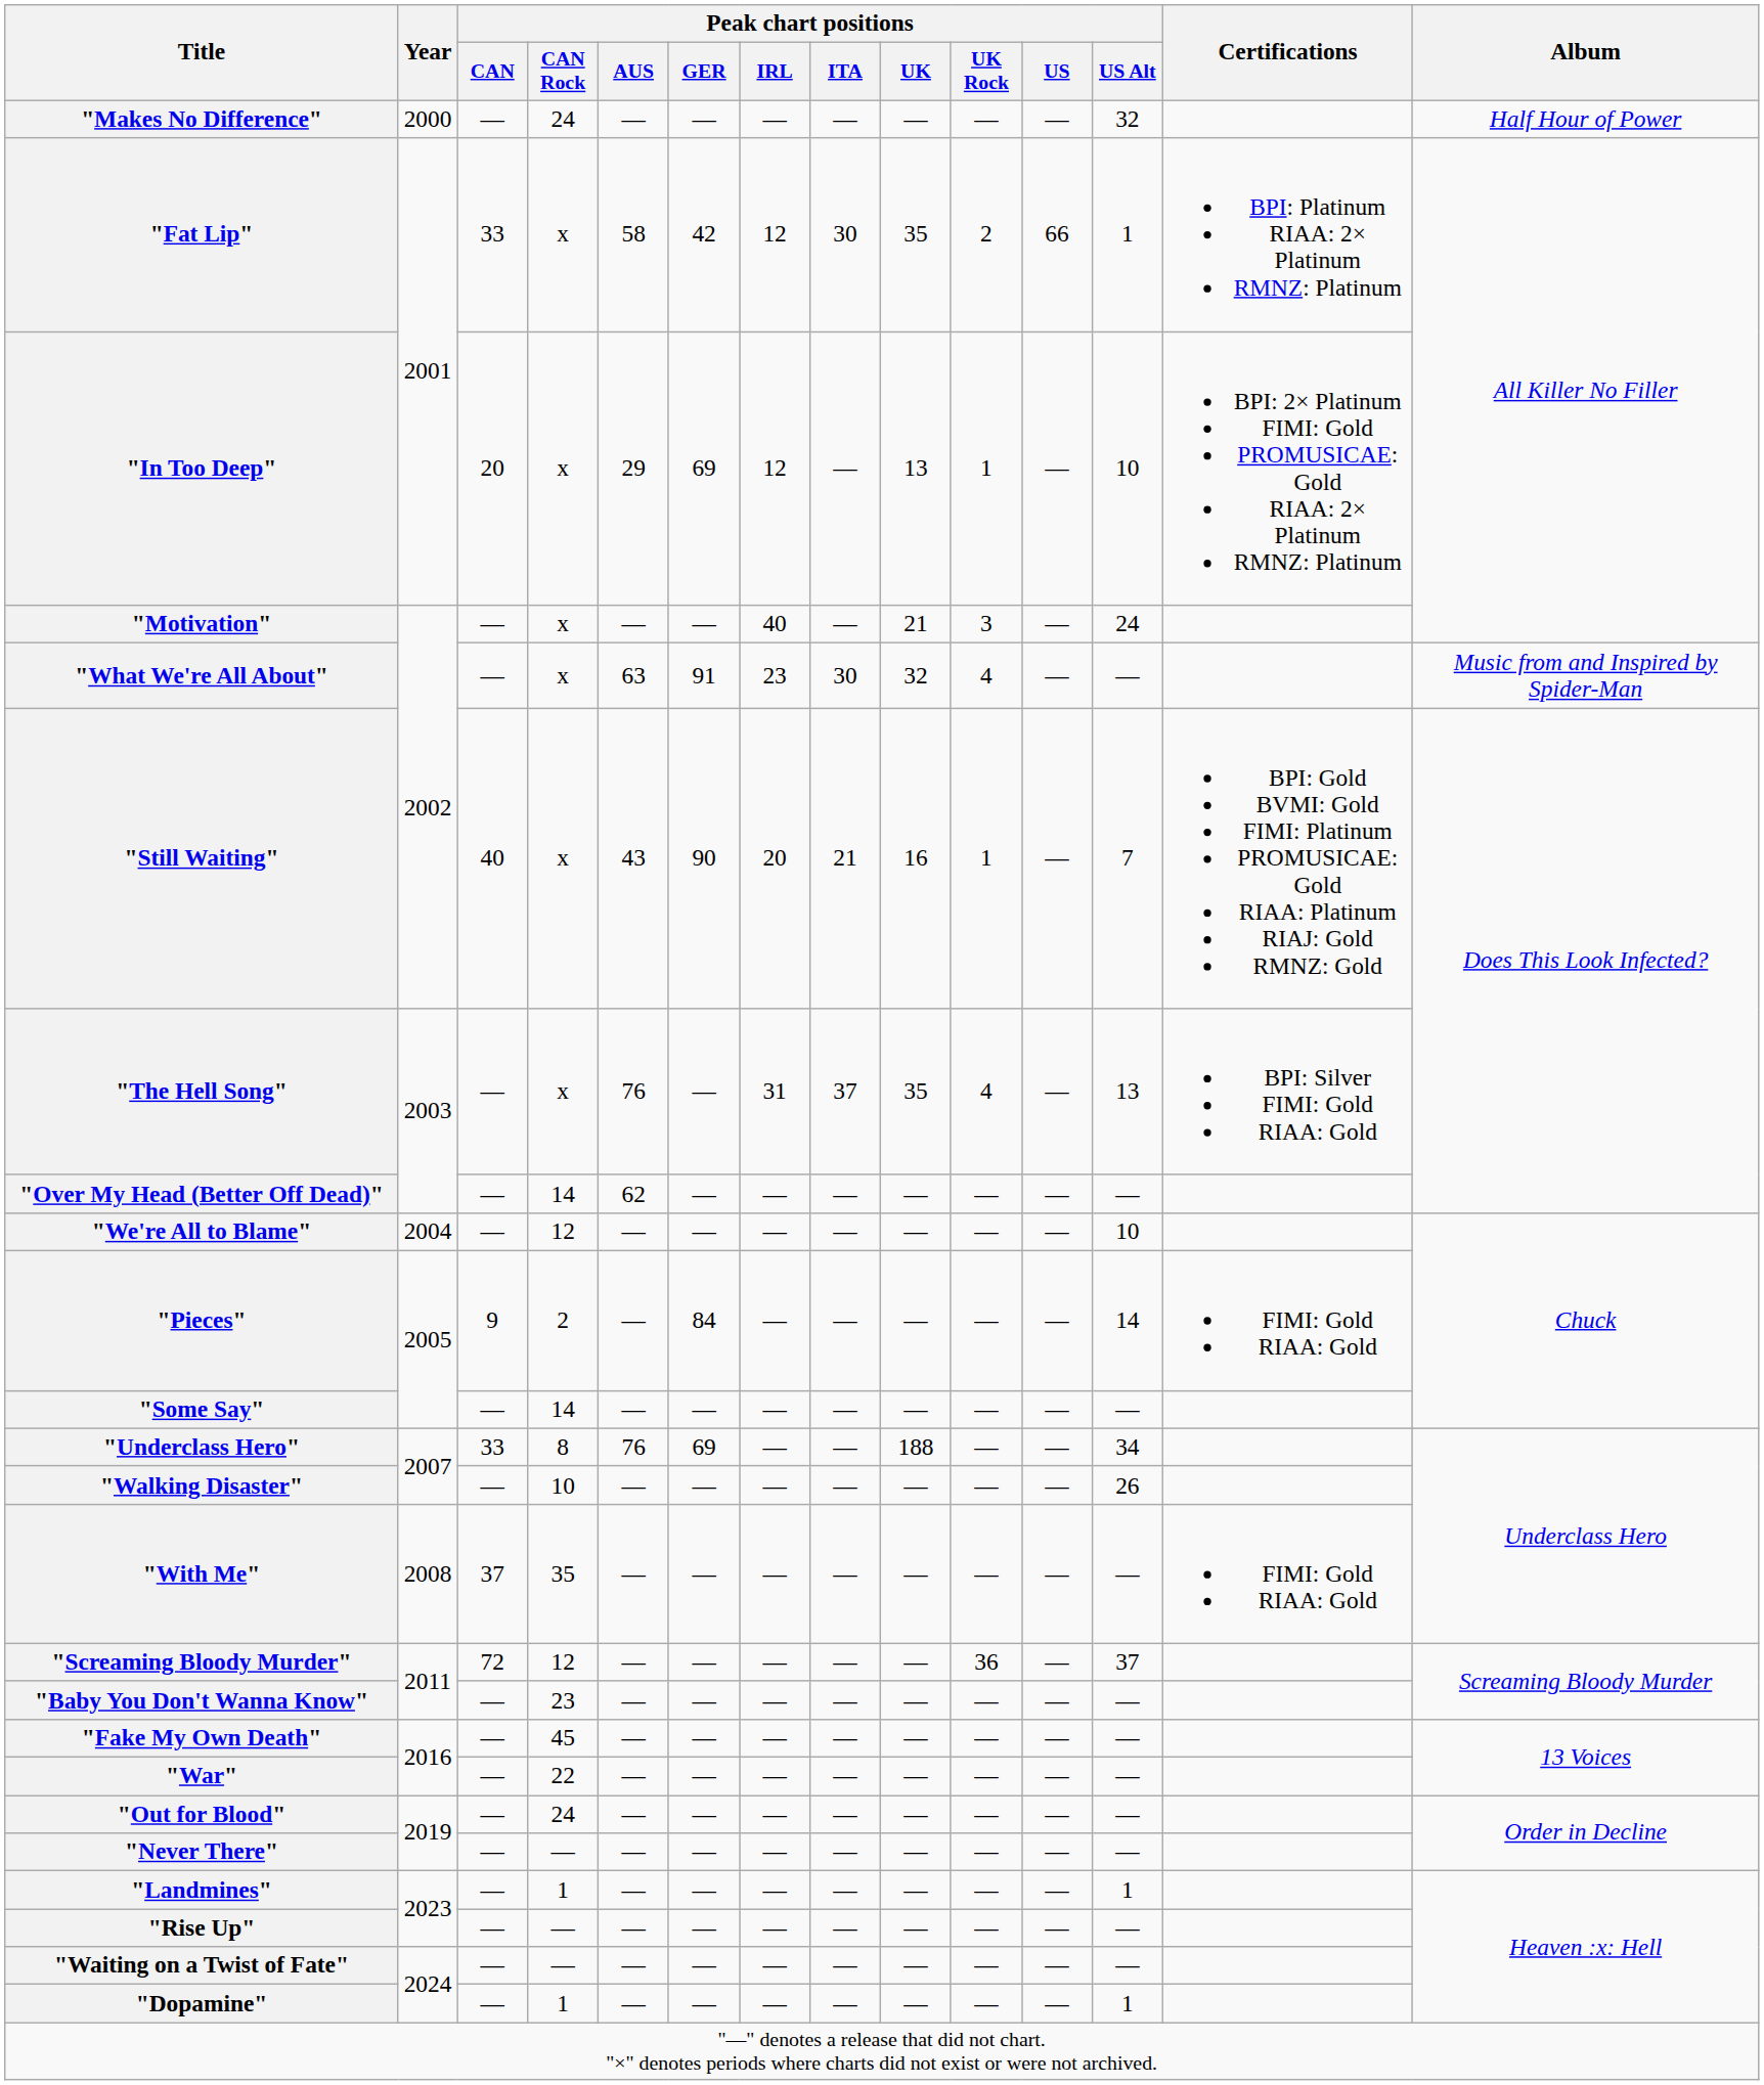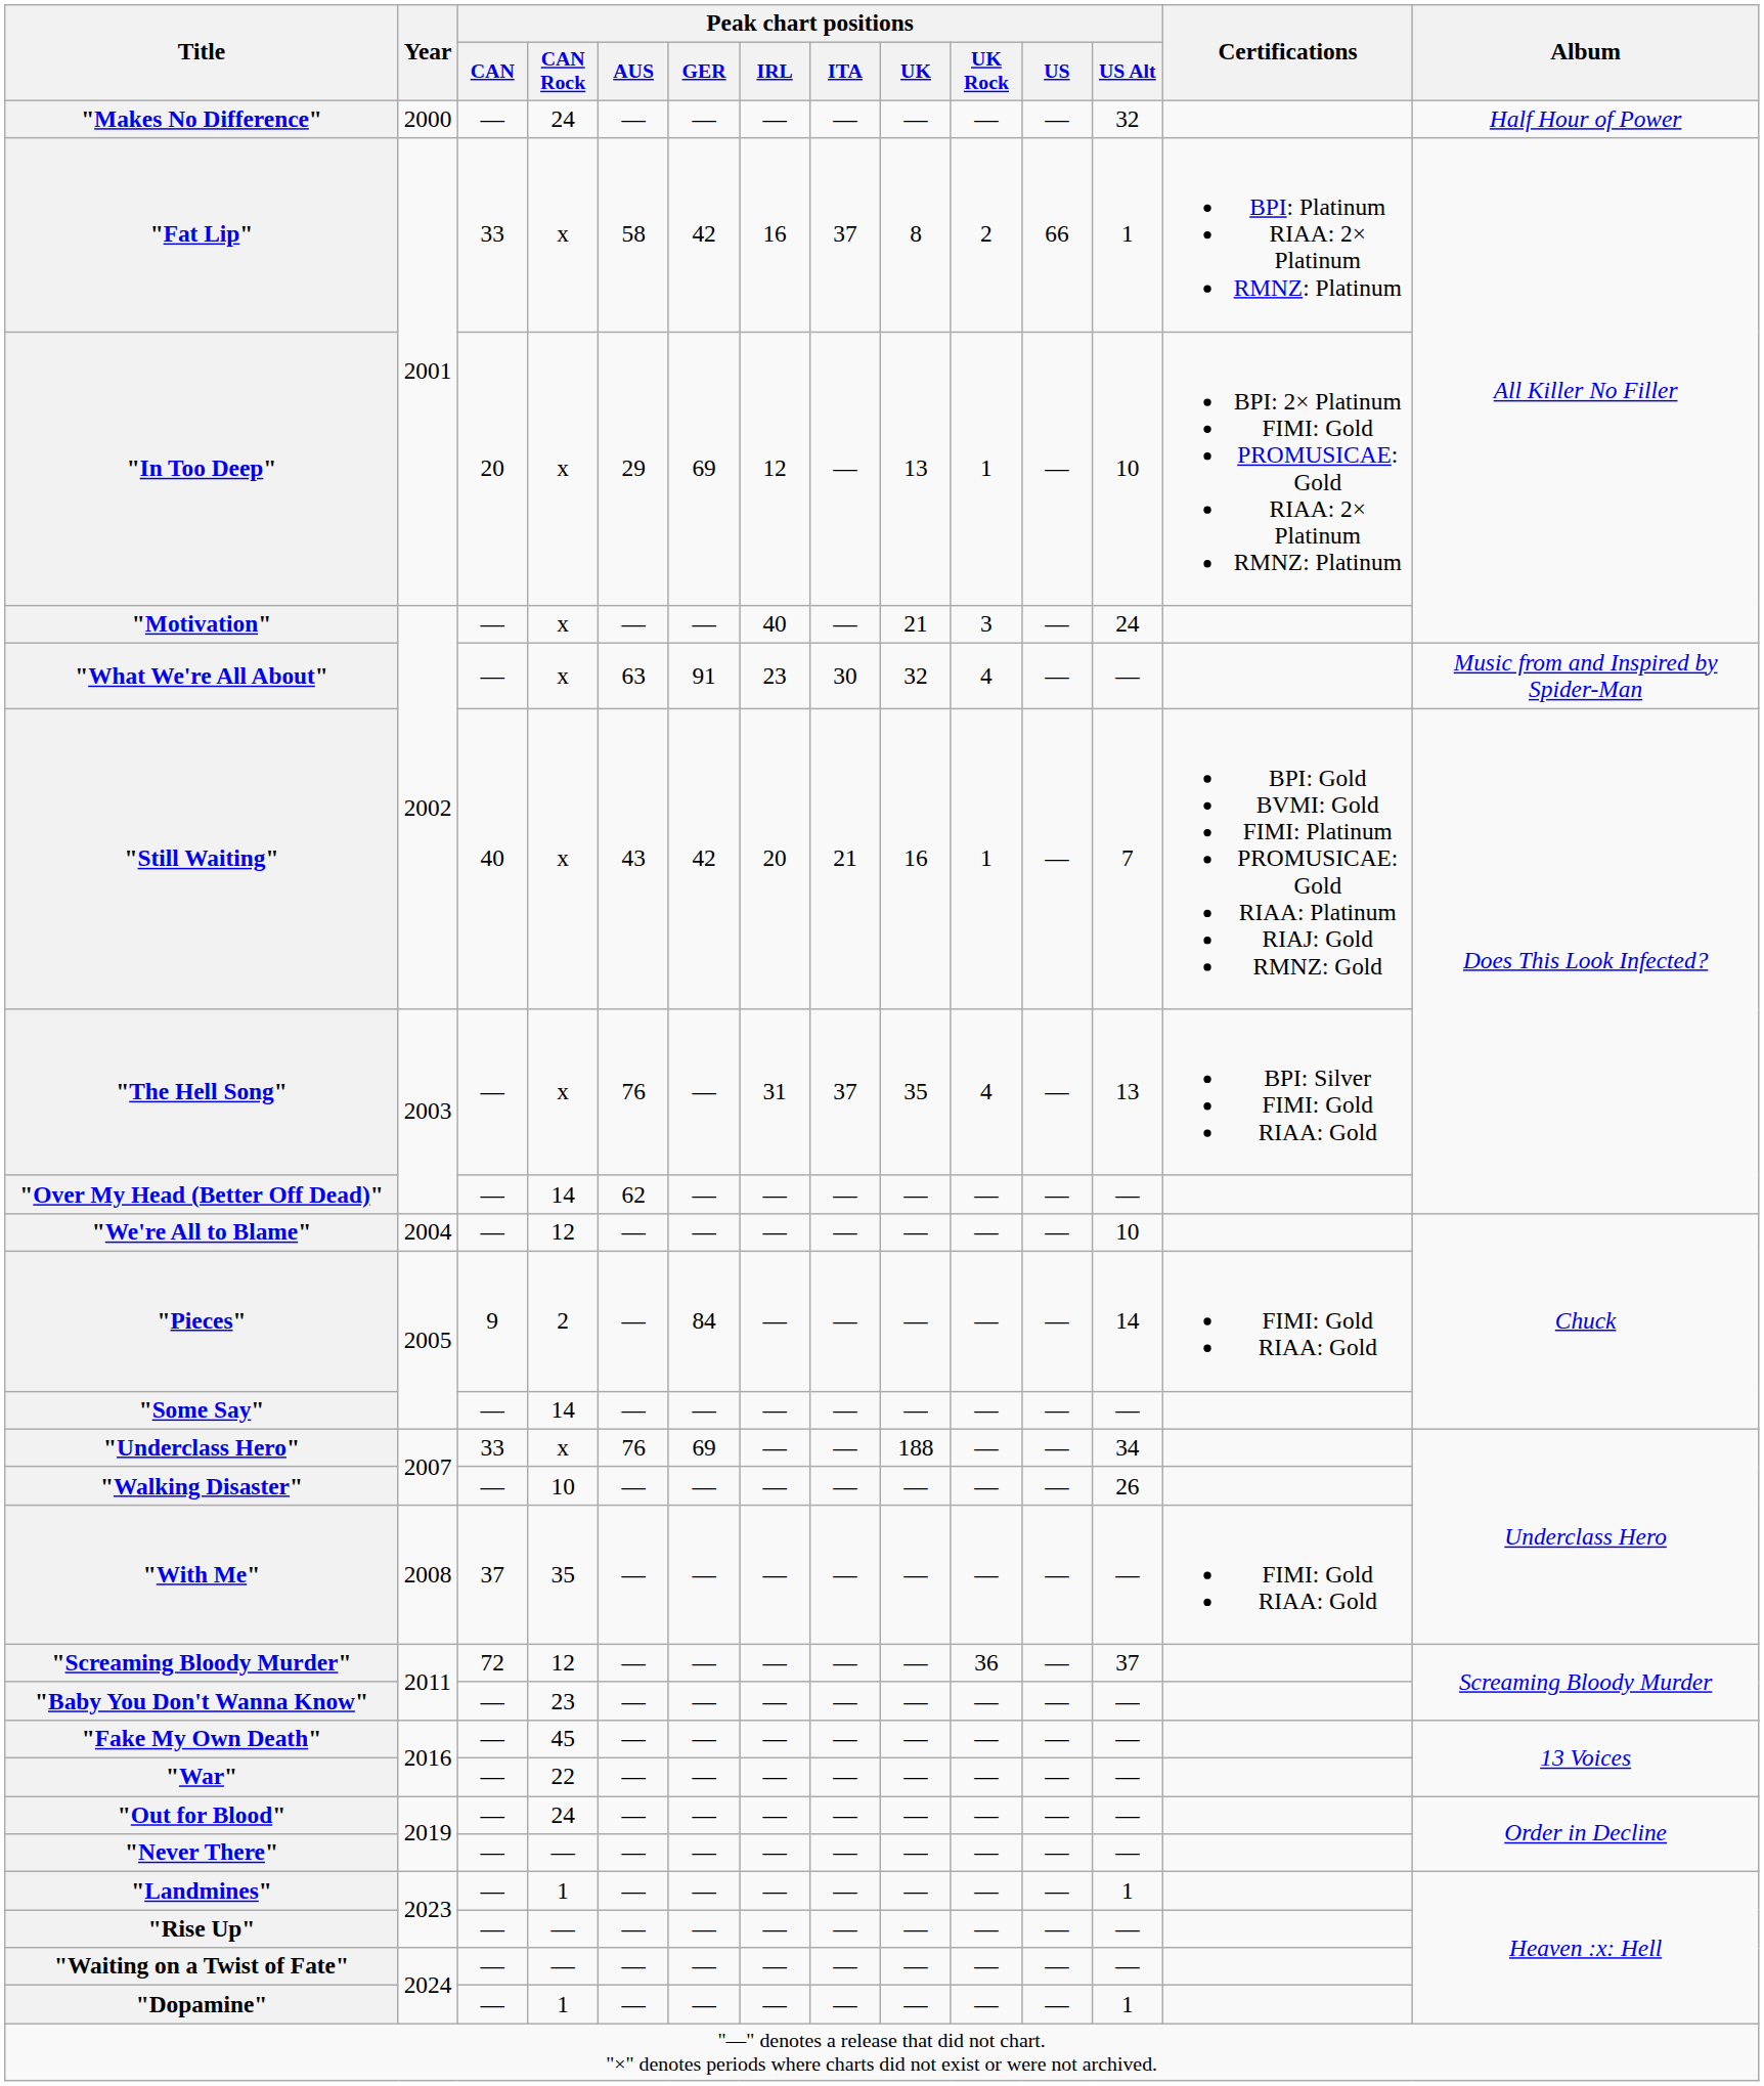"Fat Lip" | Peak chart positions / IRL: 12 -> 16
"Fat Lip" | Peak chart positions / ITA: 30 -> 37
"Fat Lip" | Peak chart positions / UK: 35 -> 8
"Still Waiting" | Peak chart positions / GER: 90 -> 42
"Underclass Hero" | Peak chart positions / CAN Rock: 8 -> x
